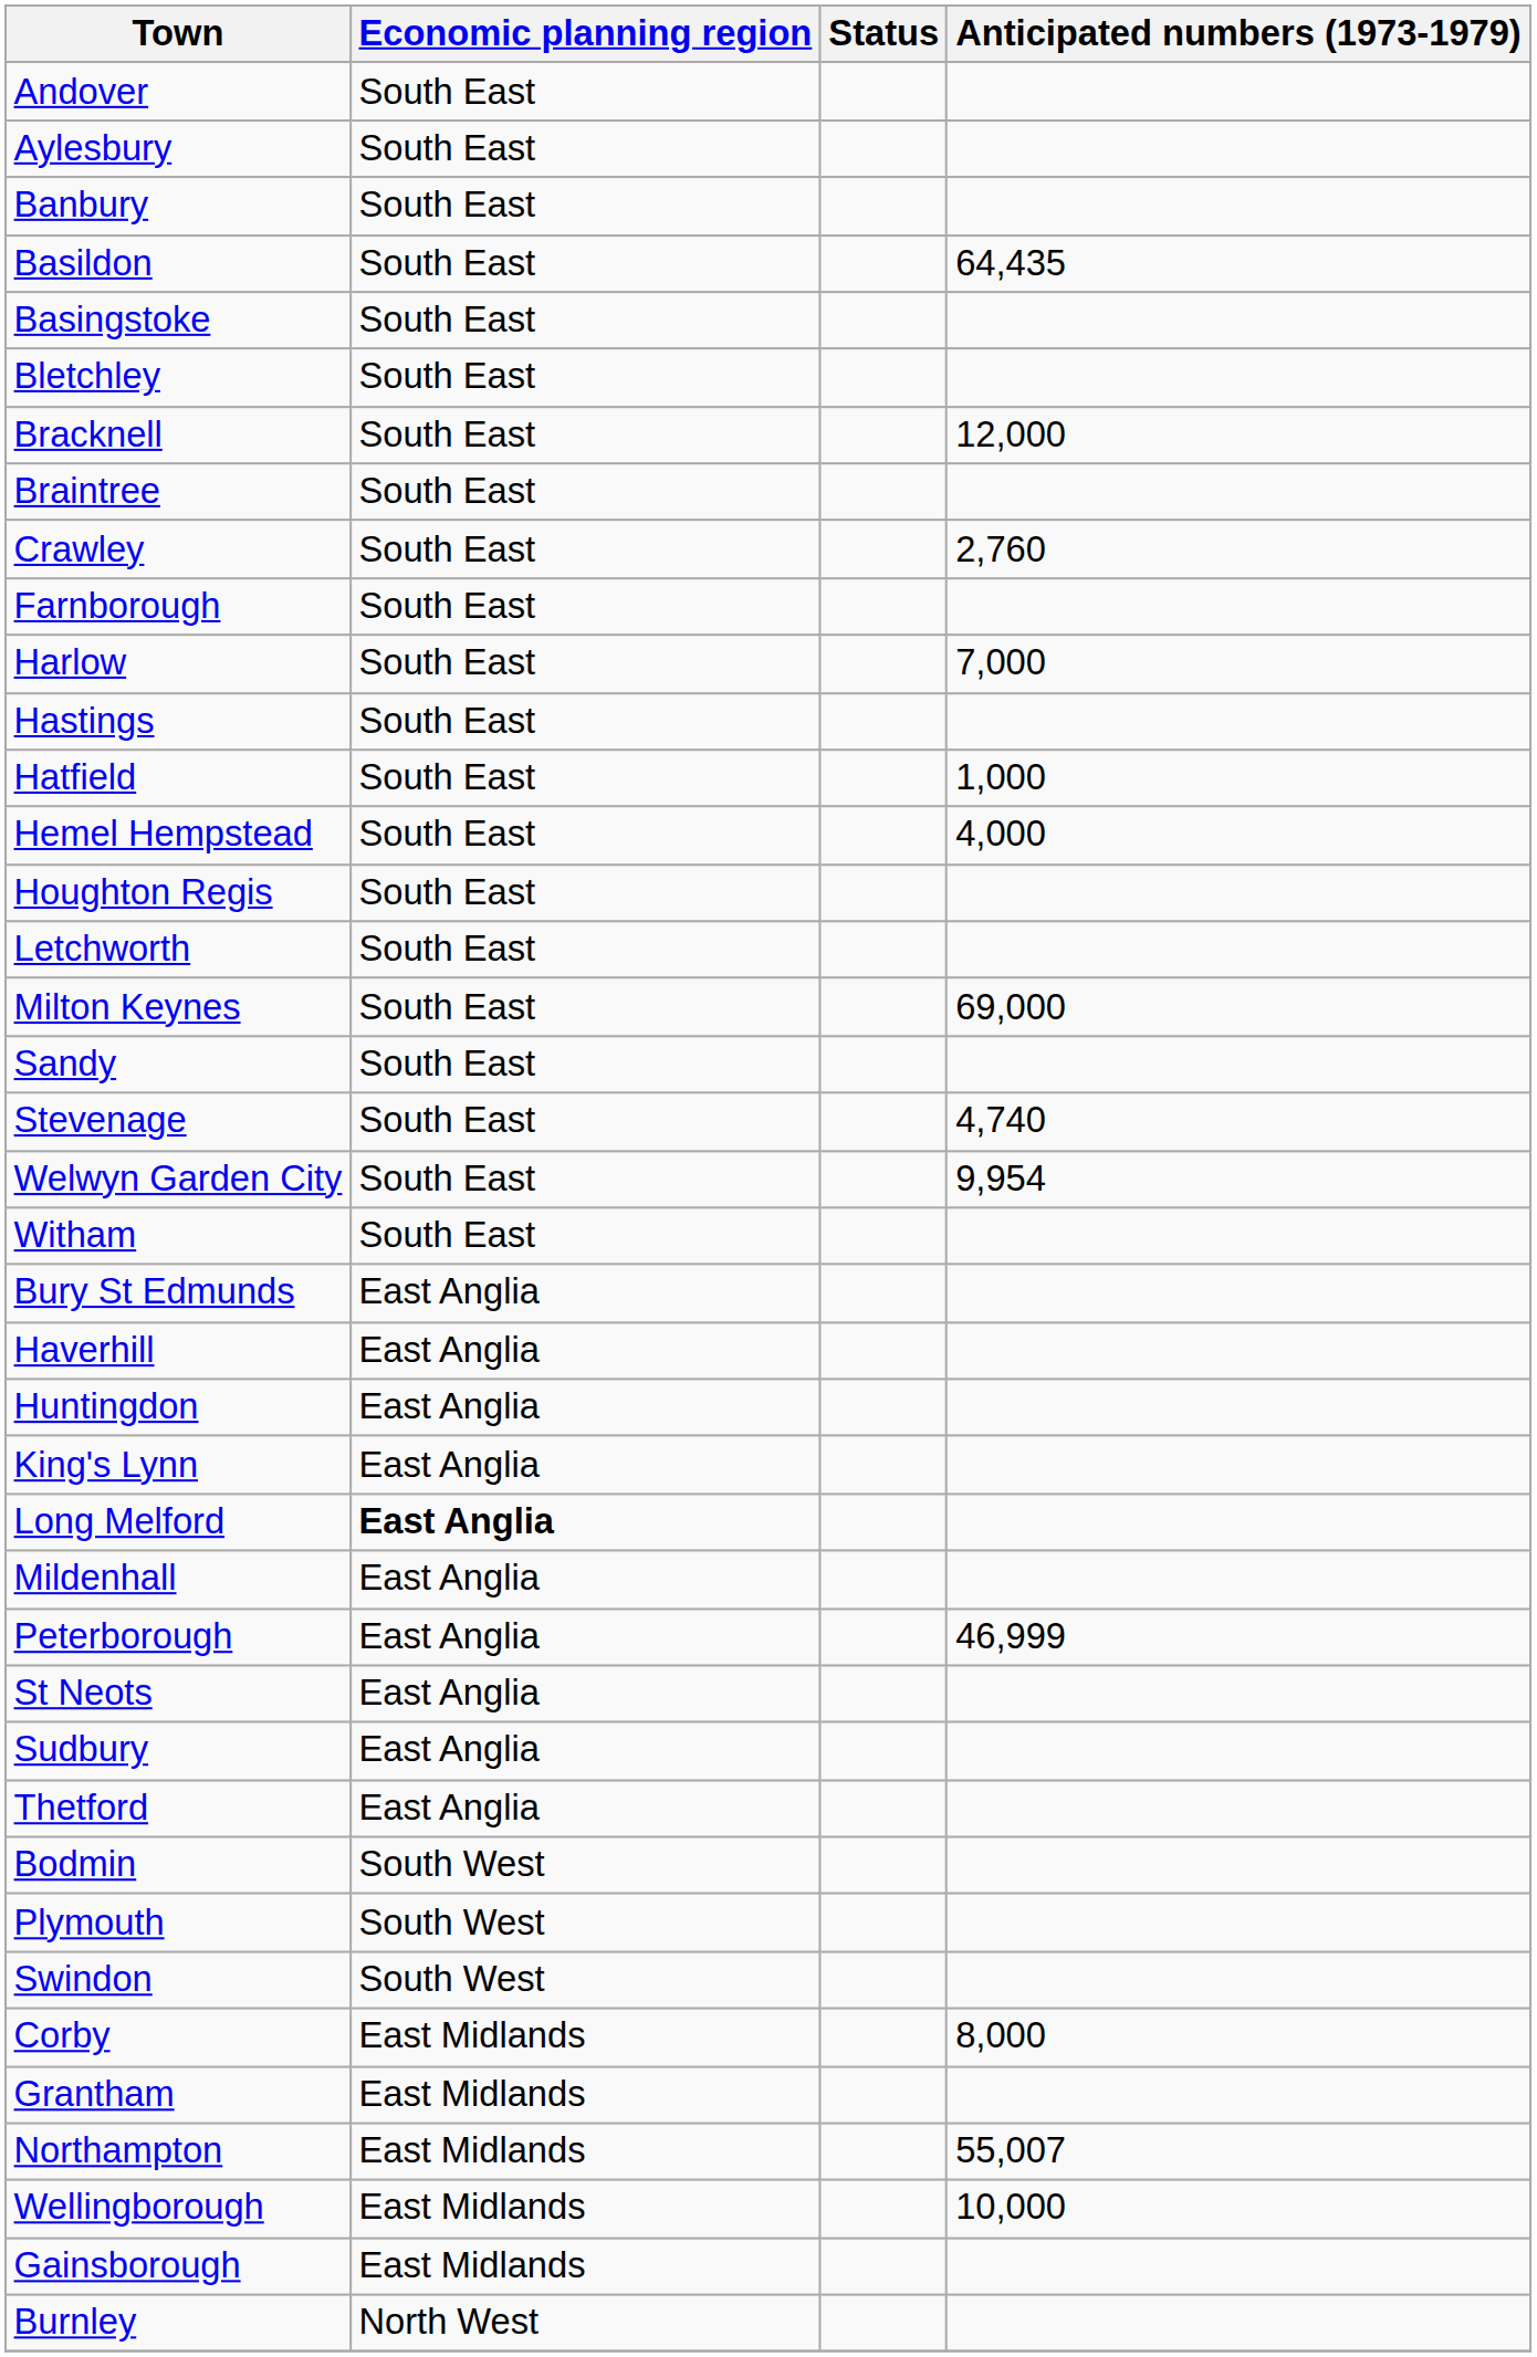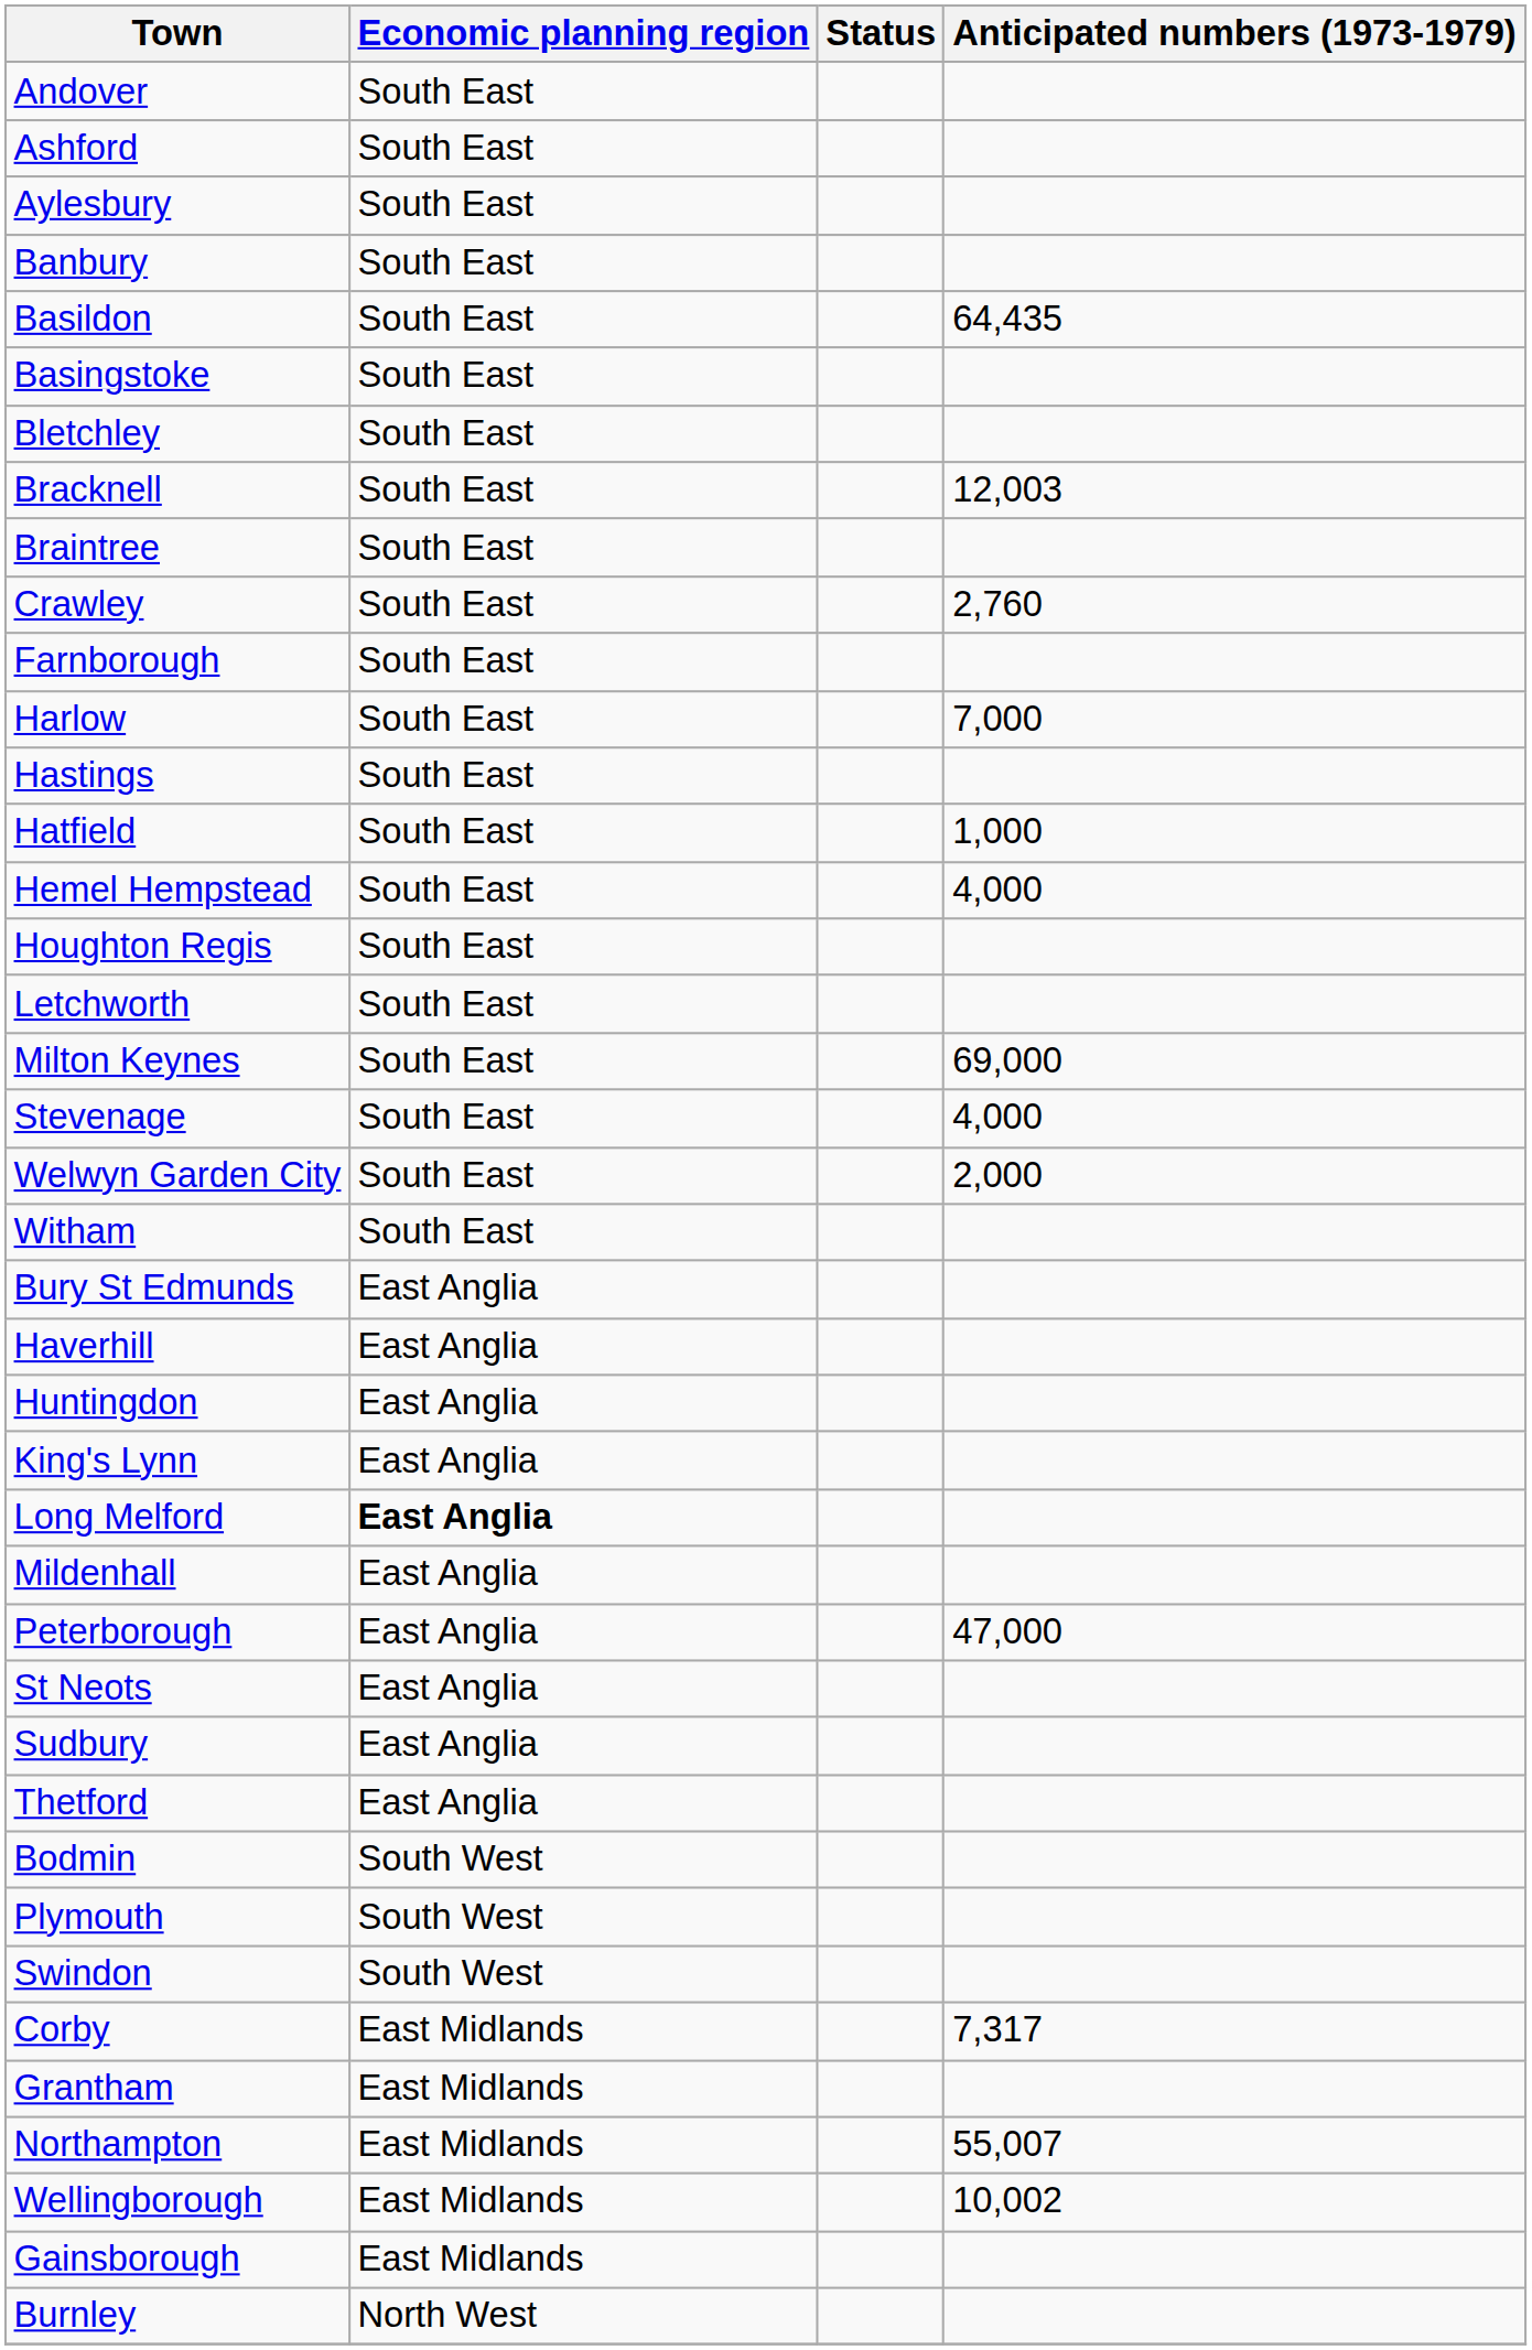+ row: Ashford | South East
Bracknell | Anticipated numbers (1973-1979): 12,000 -> 12,003
- row: Sandy | South East
Stevenage | Anticipated numbers (1973-1979): 4,740 -> 4,000
Welwyn Garden City | Anticipated numbers (1973-1979): 9,954 -> 2,000
Peterborough | Anticipated numbers (1973-1979): 46,999 -> 47,000
Corby | Anticipated numbers (1973-1979): 8,000 -> 7,317
Wellingborough | Anticipated numbers (1973-1979): 10,000 -> 10,002
